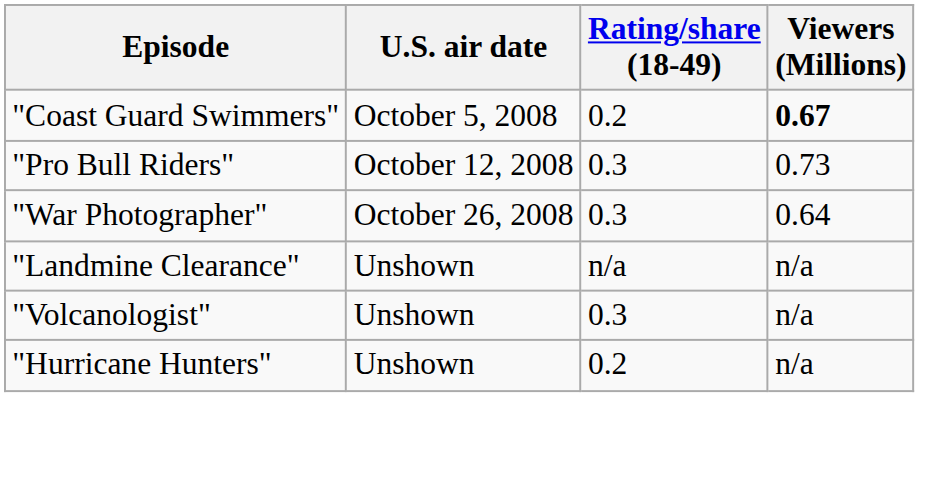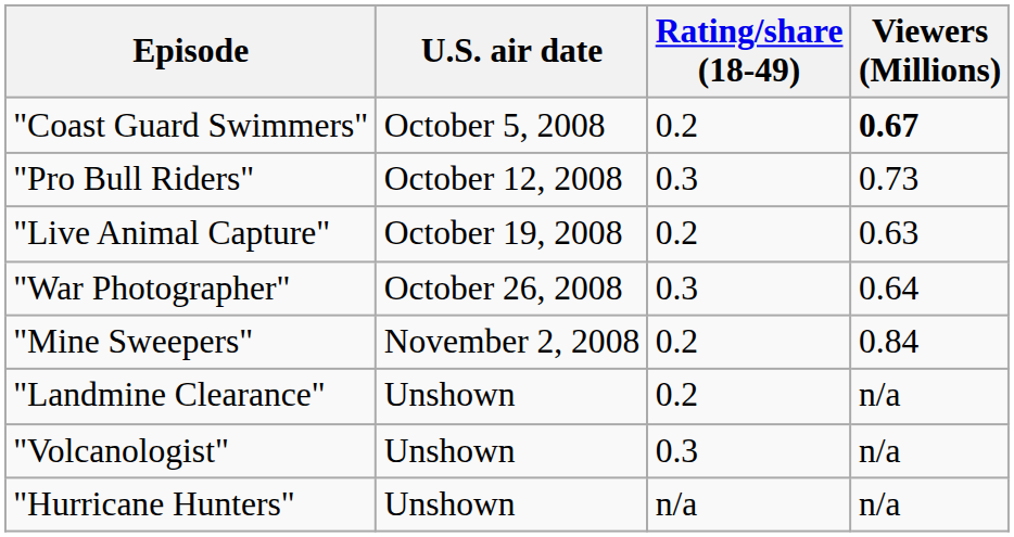+ row: "Live Animal Capture" | October 19, 2008 | 0.2 | 0.63
+ row: "Mine Sweepers" | November 2, 2008 | 0.2 | 0.84
"Landmine Clearance" | Rating/share (18-49): n/a -> 0.2
"Hurricane Hunters" | Rating/share (18-49): 0.2 -> n/a
